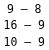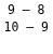- row: 16 – 9
